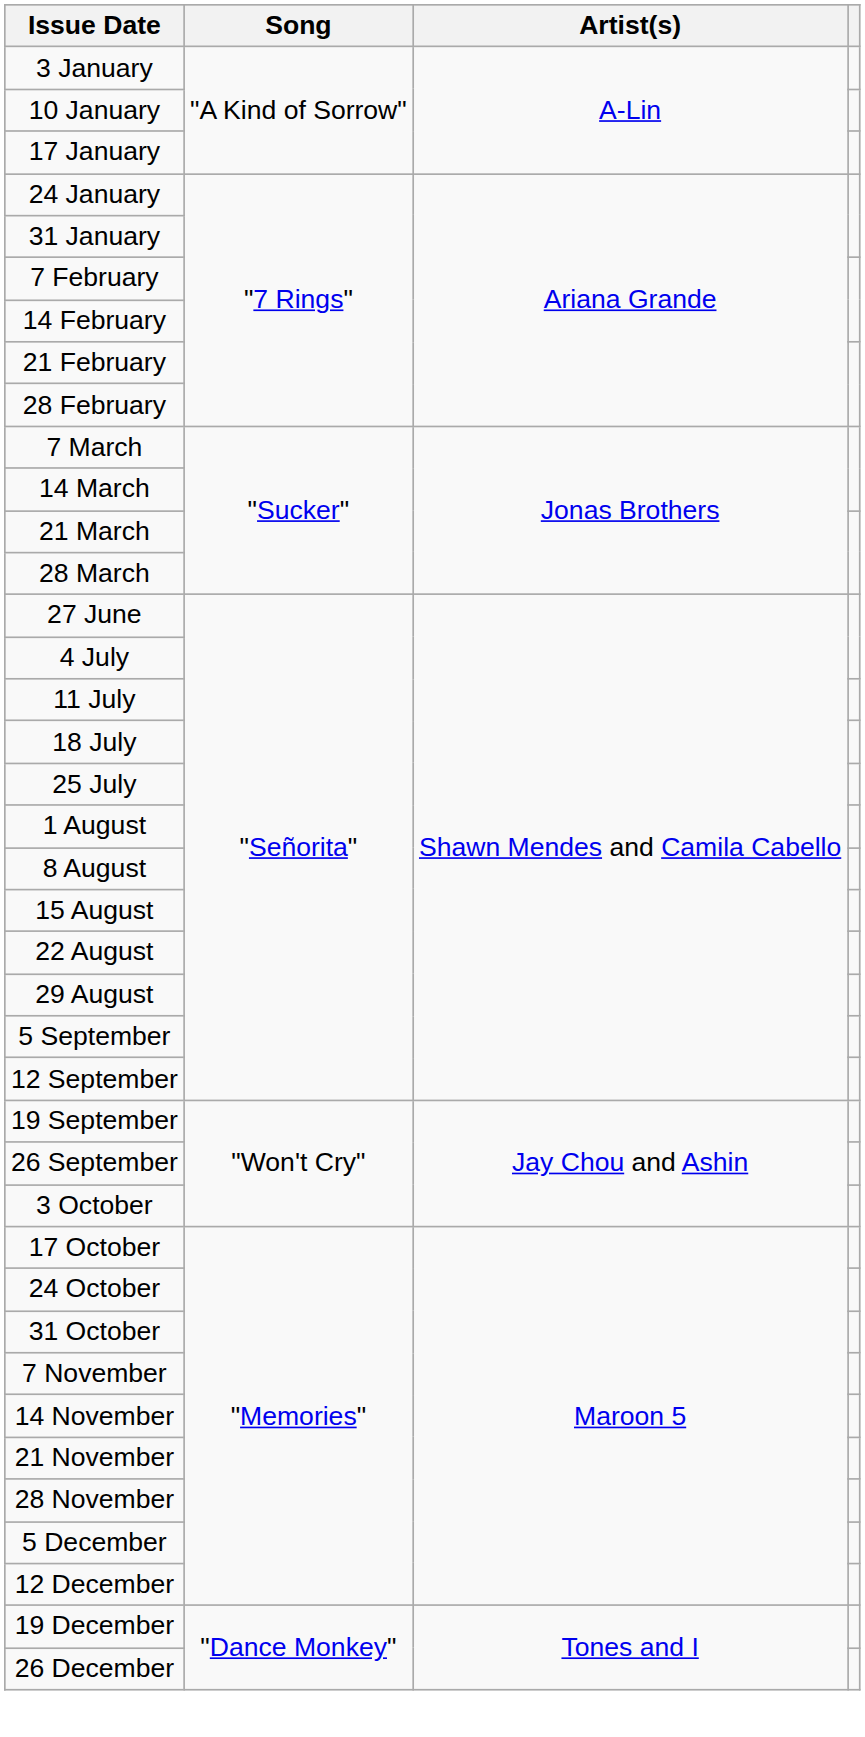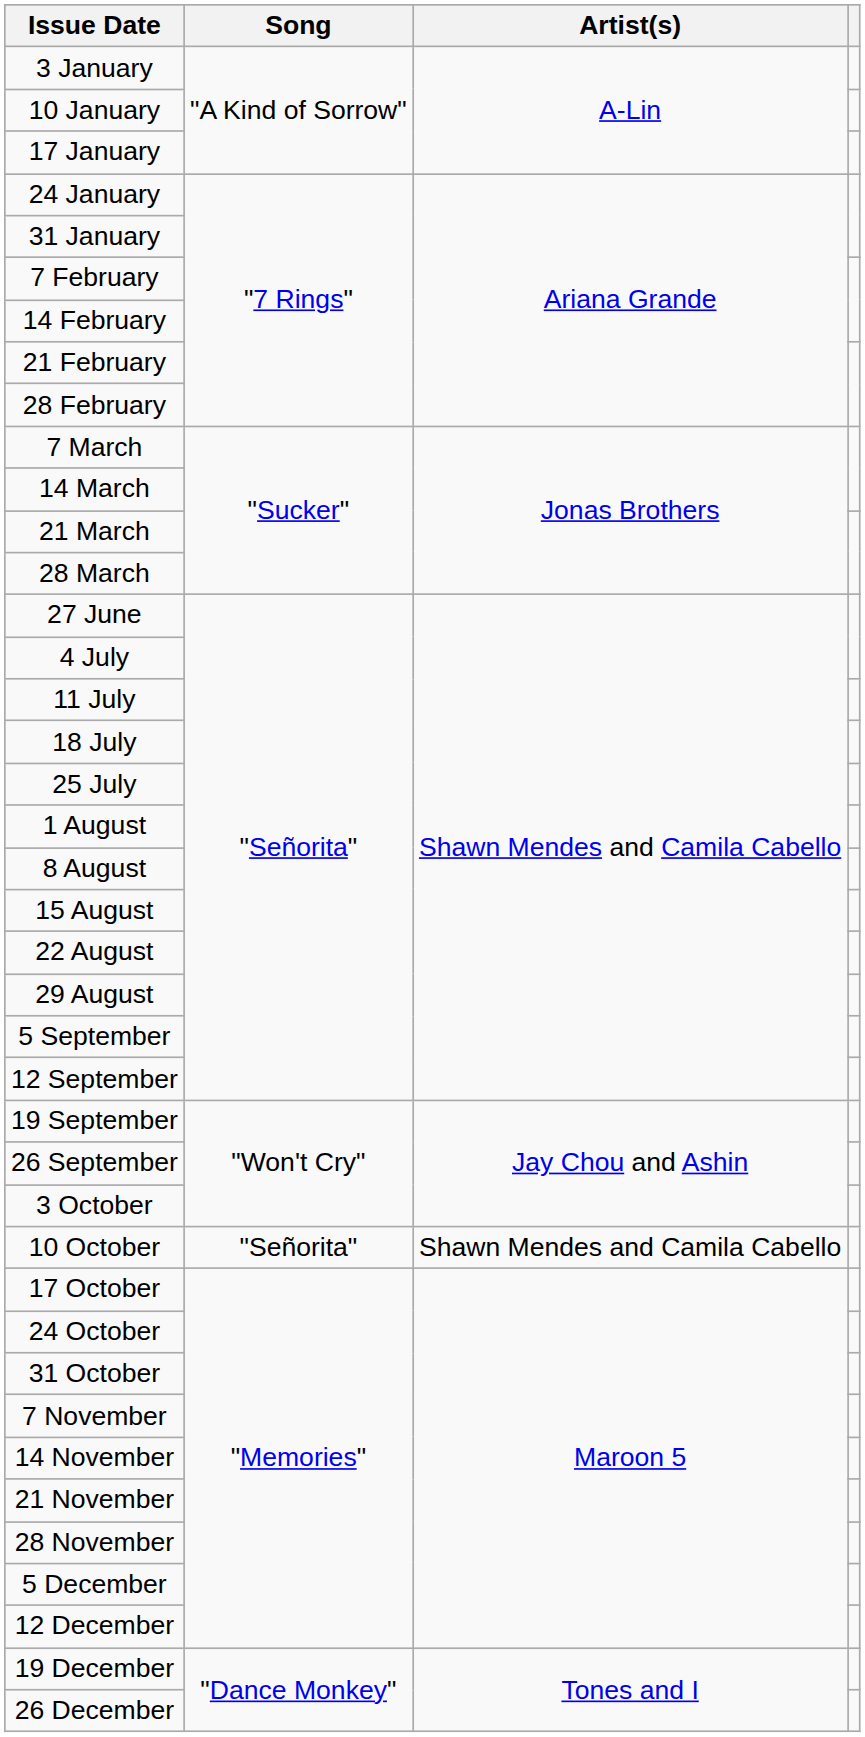+ row: 10 October | "Señorita" | Shawn Mendes and Camila Cabello
